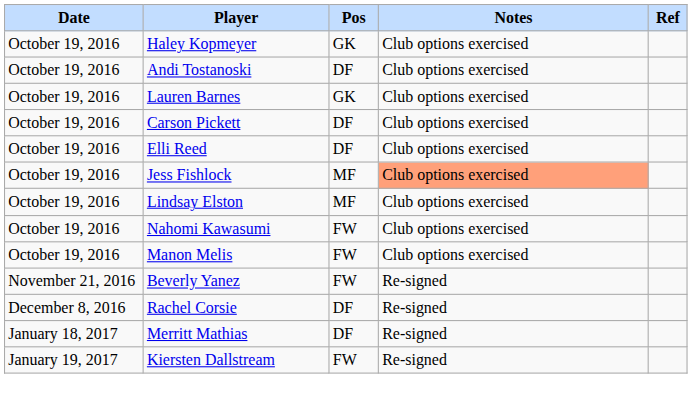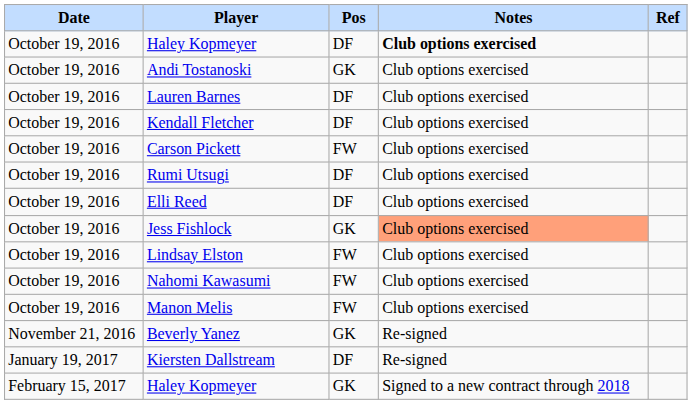October 19, 2016 / Haley Kopmeyer | Pos: GK -> DF
October 19, 2016 / Haley Kopmeyer | Notes: normal -> bold
Andi Tostanoski | Pos: DF -> GK
Lauren Barnes | Pos: GK -> DF
+ row: October 19, 2016 | Kendall Fletcher | DF | Club options exercised
Carson Pickett | Pos: DF -> FW
+ row: October 19, 2016 | Rumi Utsugi | DF | Club options exercised
Jess Fishlock | Pos: MF -> GK
Lindsay Elston | Pos: MF -> FW
Beverly Yanez | Pos: FW -> GK
- row: December 8, 2016 | Rachel Corsie | DF | Re-signed
- row: January 18, 2017 | Merritt Mathias | DF | Re-signed
Kiersten Dallstream | Pos: FW -> DF
+ row: February 15, 2017 | Haley Kopmeyer | GK | Signed to a new contract through 2018
